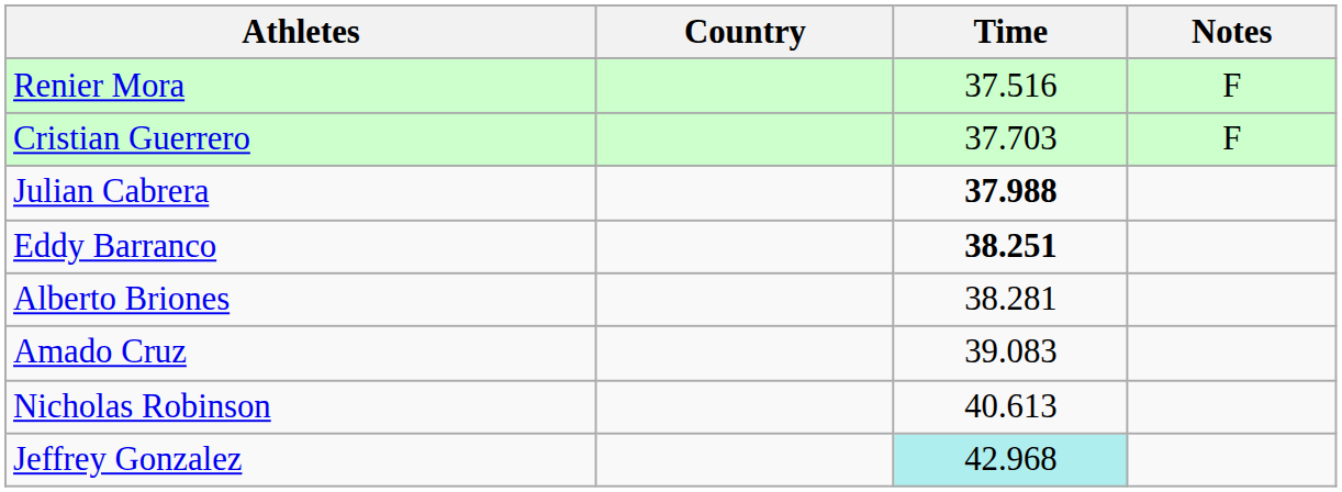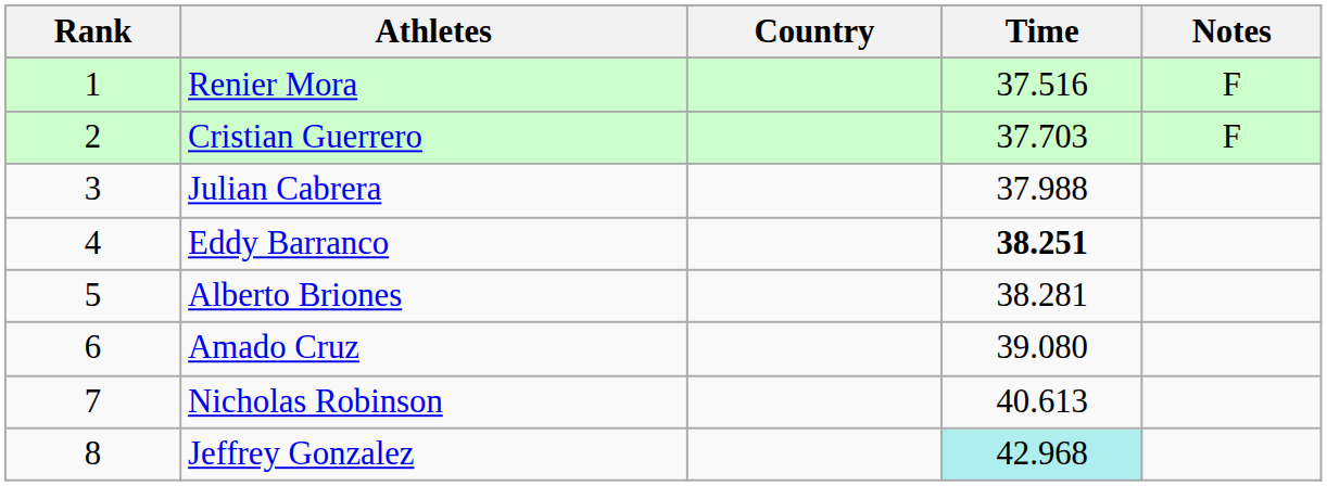+ column: Rank | 1 | 2 | 3 | 4 | 5 | 6 | 7 | 8
Julian Cabrera | Time: bold -> normal
Amado Cruz | Time: 39.083 -> 39.080
